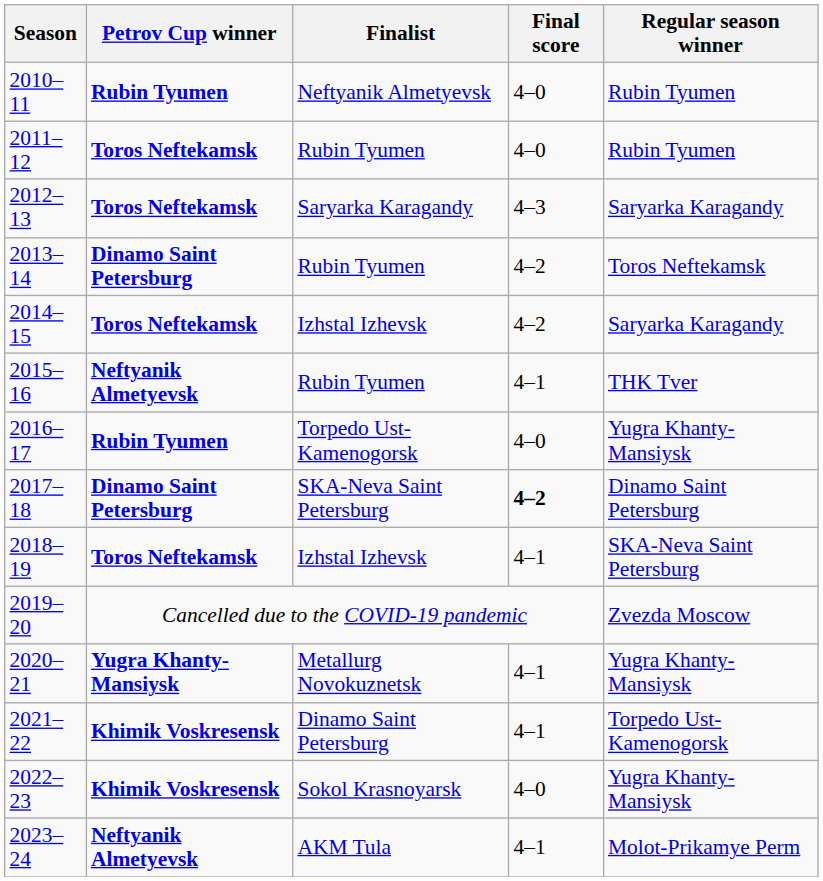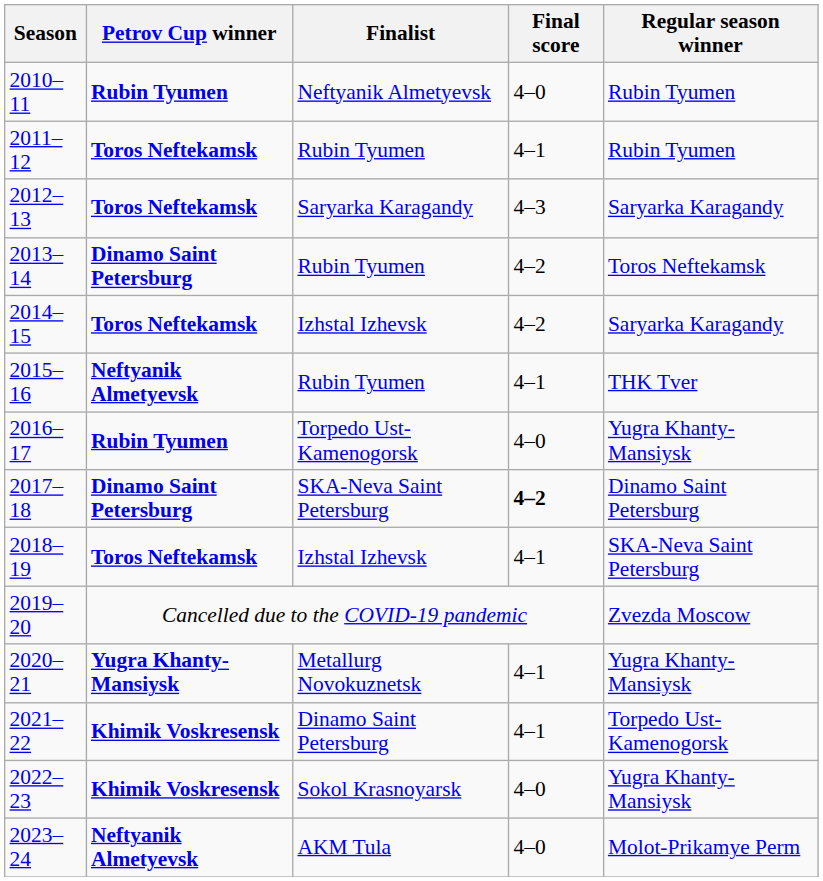2011–12 | Final score: 4–0 -> 4–1
2023–24 | Final score: 4–1 -> 4–0
